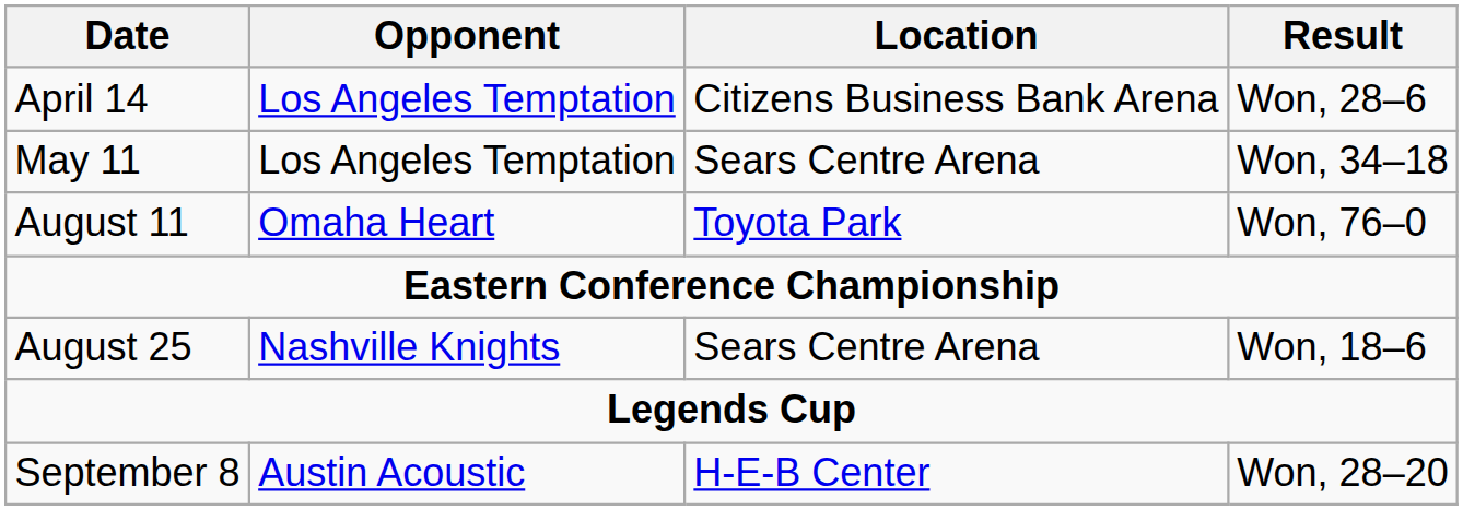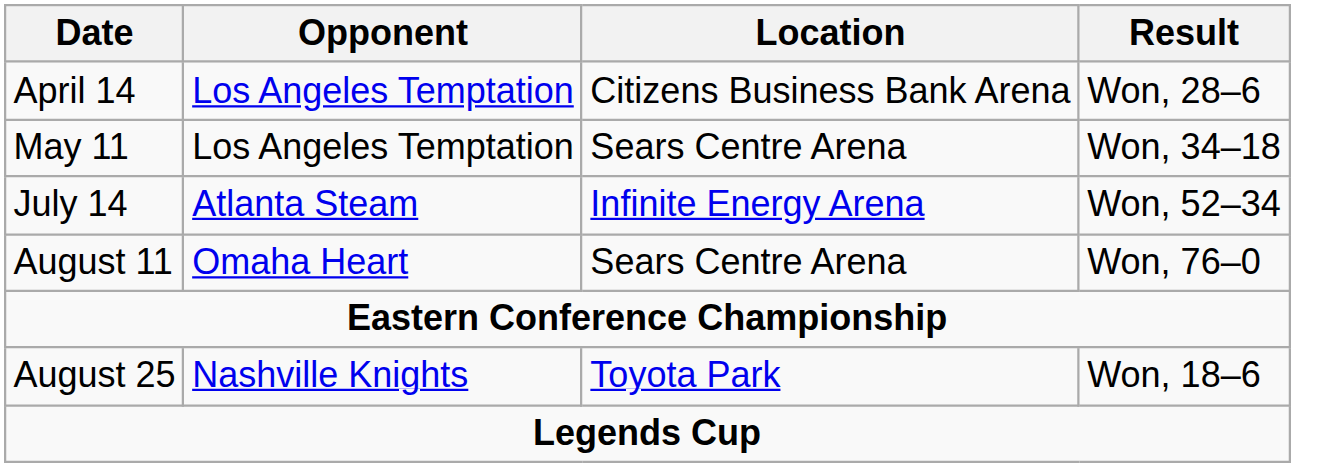+ row: July 14 | Atlanta Steam | Infinite Energy Arena | Won, 52–34
August 11 | Location: Toyota Park -> Sears Centre Arena
August 25 | Location: Sears Centre Arena -> Toyota Park
- row: September 8 | Austin Acoustic | H-E-B Center | Won, 28–20
